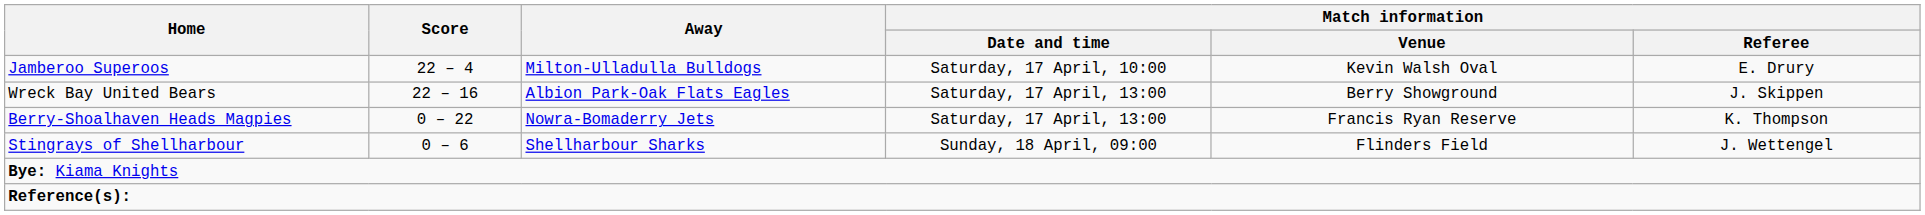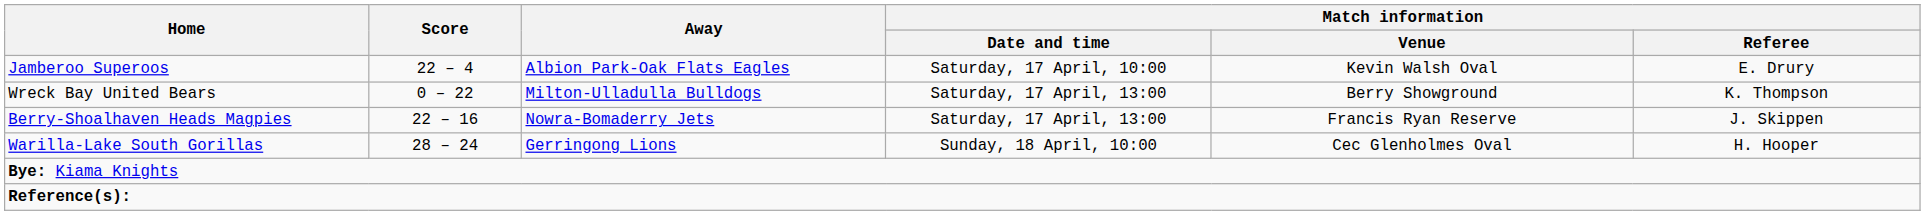Jamberoo Superoos | Away: Milton-Ulladulla Bulldogs -> Albion Park-Oak Flats Eagles
Wreck Bay United Bears | Score: 22 – 16 -> 0 – 22
Wreck Bay United Bears | Away: Albion Park-Oak Flats Eagles -> Milton-Ulladulla Bulldogs
Wreck Bay United Bears | Match information / Referee: J. Skippen -> K. Thompson
Berry-Shoalhaven Heads Magpies | Score: 0 – 22 -> 22 – 16
Berry-Shoalhaven Heads Magpies | Match information / Referee: K. Thompson -> J. Skippen
- row: Stingrays of Shellharbour | 0 – 6 | Shellharbour Sharks | Sunday, 18 April, 09:00 | Flinders Field | J. Wettengel
+ row: Warilla-Lake South Gorillas | 28 – 24 | Gerringong Lions | Sunday, 18 April, 10:00 | Cec Glenholmes Oval | H. Hooper
